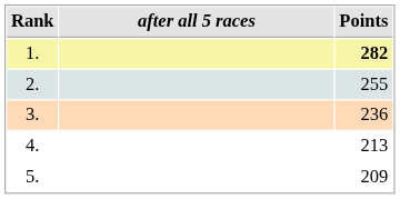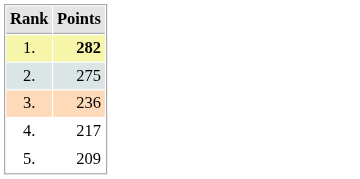- column: after all 5 races
2. | Points: 255 -> 275
4. | Points: 213 -> 217
